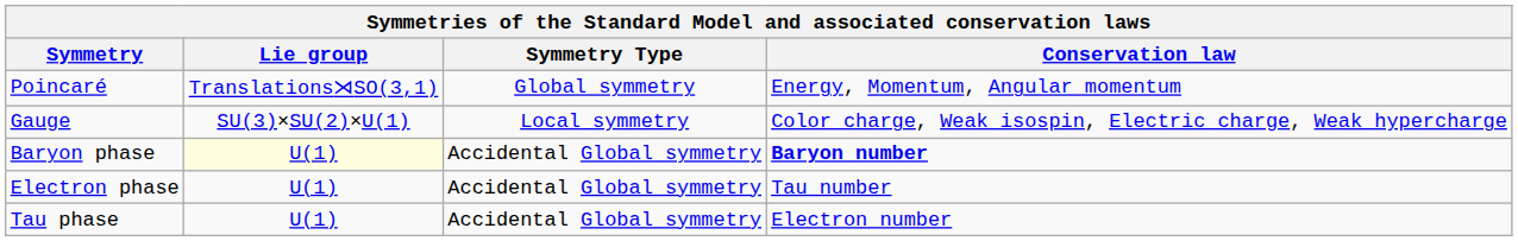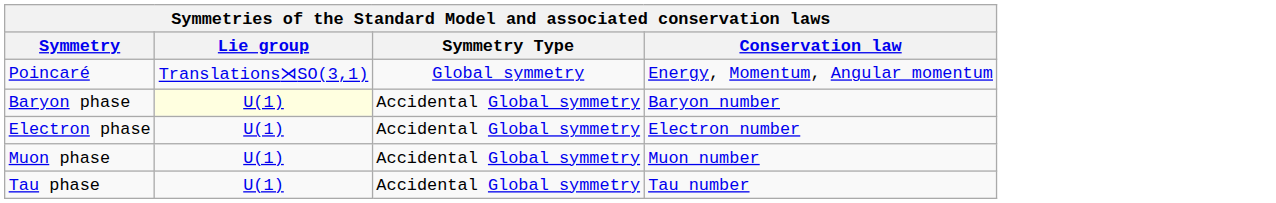- row: Gauge | SU(3)×SU(2)×U(1) | Local symmetry | Color charge, Weak isospin, Electric charge, Weak hypercharge
Baryon phase | Conservation law: bold -> normal
Electron phase | Conservation law: Tau number -> Electron number
+ row: Muon phase | U(1) | Accidental Global symmetry | Muon number
Tau phase | Conservation law: Electron number -> Tau number
